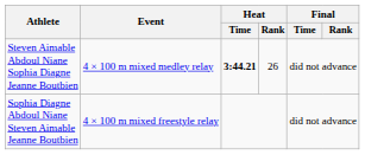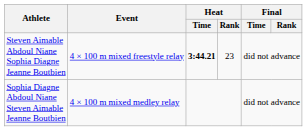Steven Aimable Abdoul Niane Sophia Diagne Jeanne Boutbien | Event: 4 × 100 m mixed medley relay -> 4 × 100 m mixed freestyle relay
Steven Aimable Abdoul Niane Sophia Diagne Jeanne Boutbien | Heat / Rank: 26 -> 23
Sophia Diagne Abdoul Niane Steven Aimable Jeanne Boutbien | Event: 4 × 100 m mixed freestyle relay -> 4 × 100 m mixed medley relay
